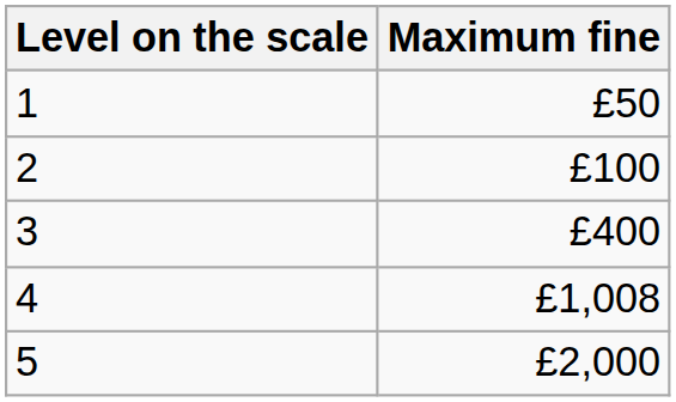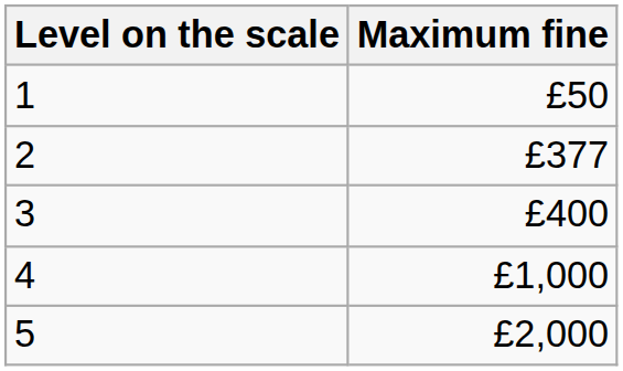2 | Maximum fine: £100 -> £377
4 | Maximum fine: £1,008 -> £1,000
